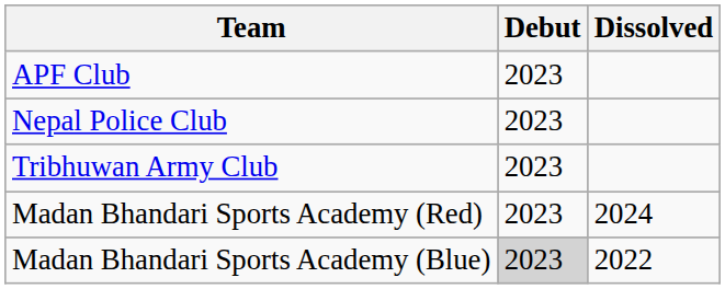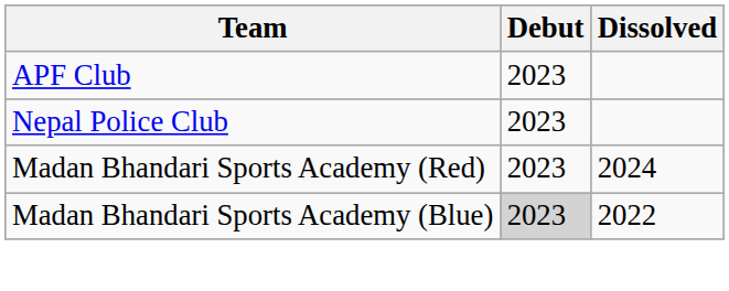- row: Tribhuwan Army Club | 2023
